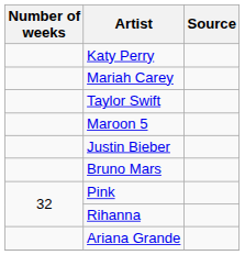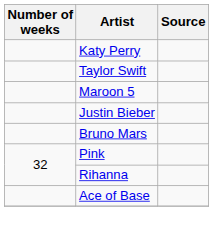- row: Mariah Carey
- row: Ariana Grande
+ row: Ace of Base
